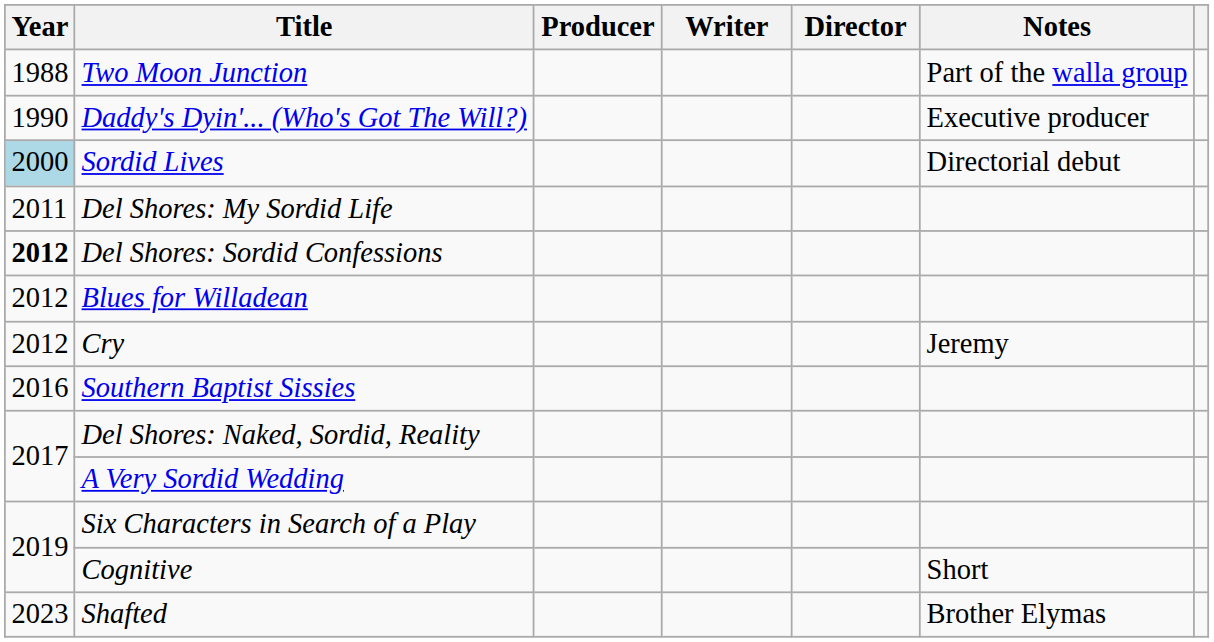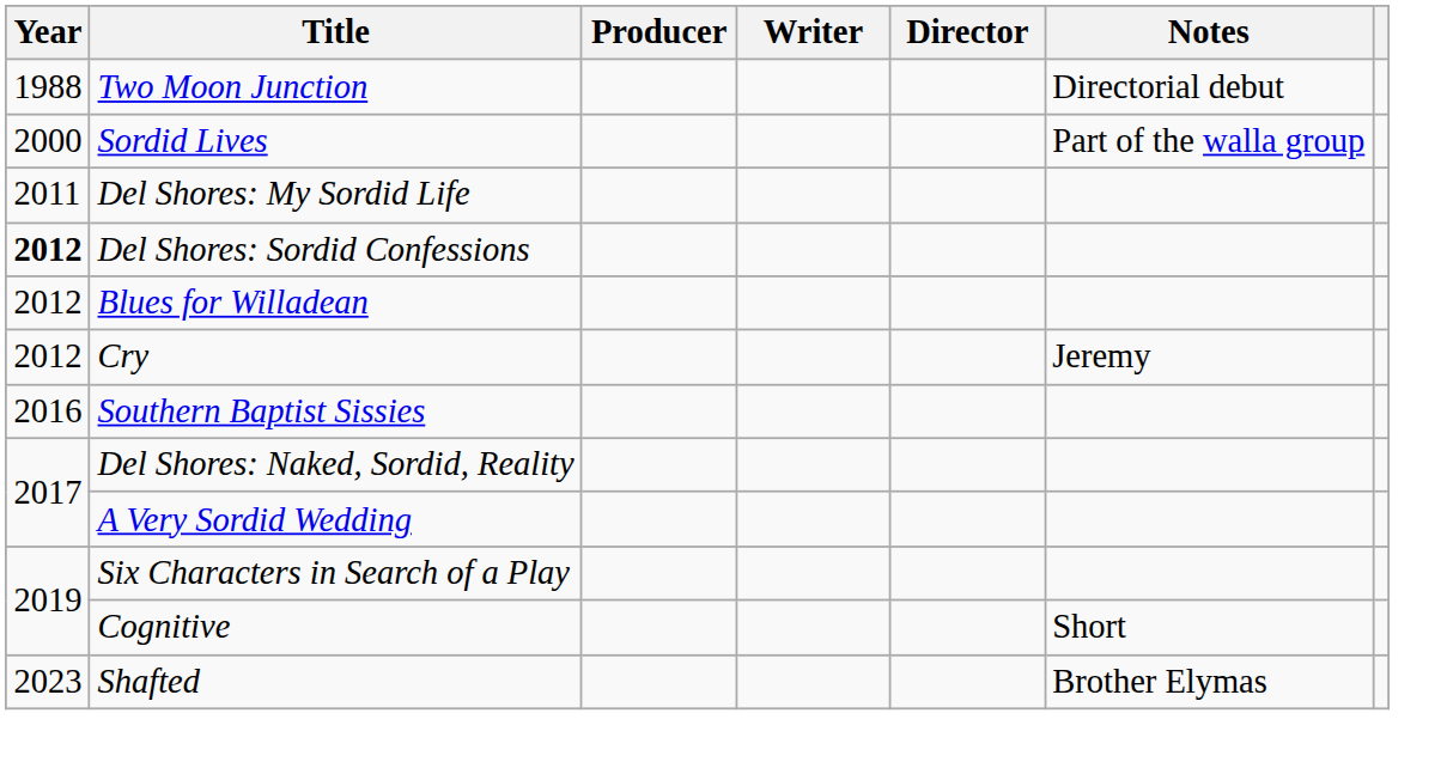Two Moon Junction | Notes: Part of the walla group -> Directorial debut
- row: 1990 | Daddy's Dyin'... (Who's Got The Will?) | Executive producer
Sordid Lives | Year: lightblue background -> no background
Sordid Lives | Notes: Directorial debut -> Part of the walla group
